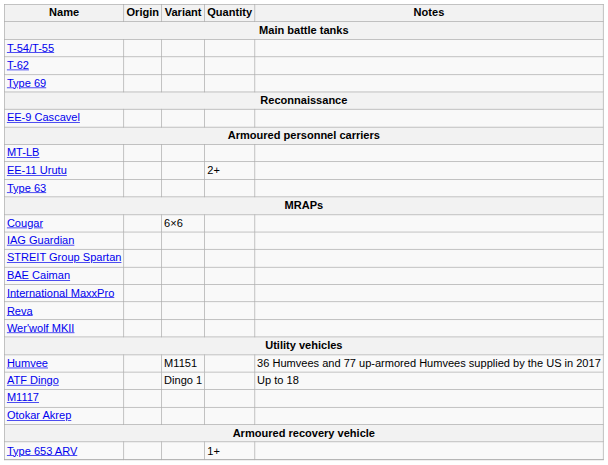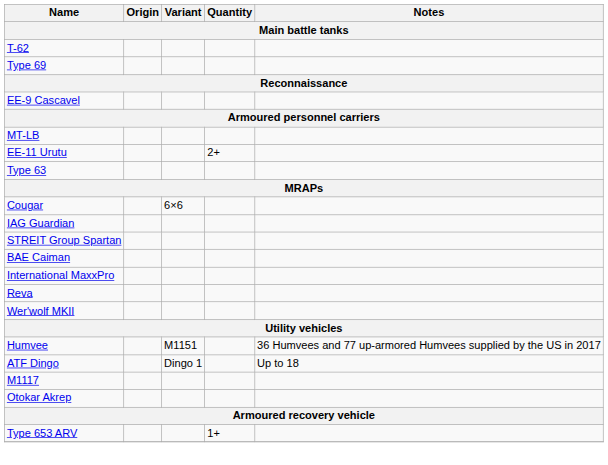- row: T-54/T-55
